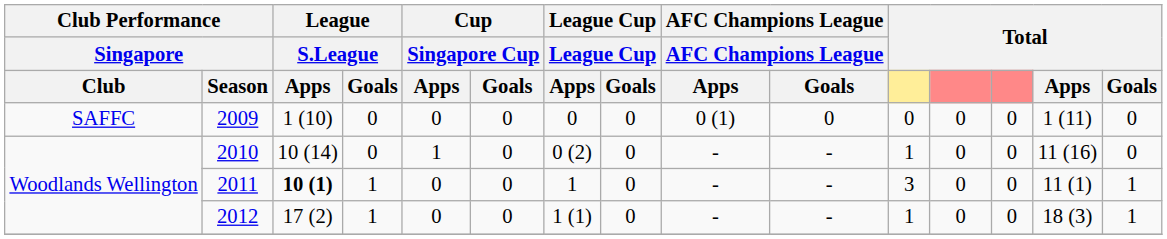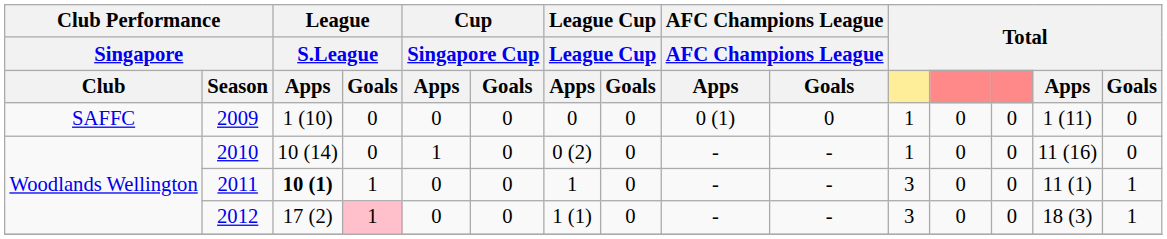2009 | column 11: 0 -> 1
2012 | League / S.League / Goals: no background -> pink background
2012 | column 11: 1 -> 3
